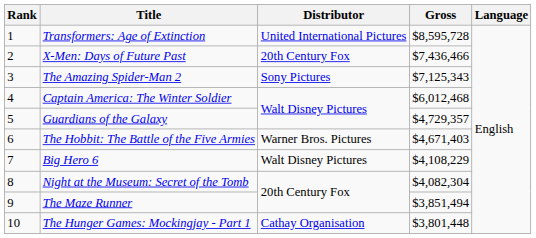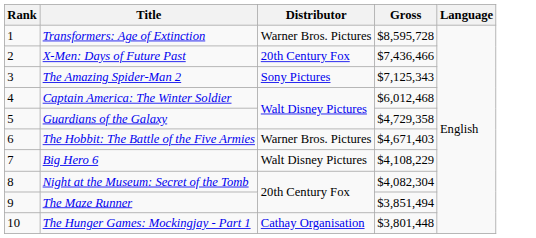Transformers: Age of Extinction | Distributor: United International Pictures -> Warner Bros. Pictures
Guardians of the Galaxy | Gross: $4,729,357 -> $4,729,358
